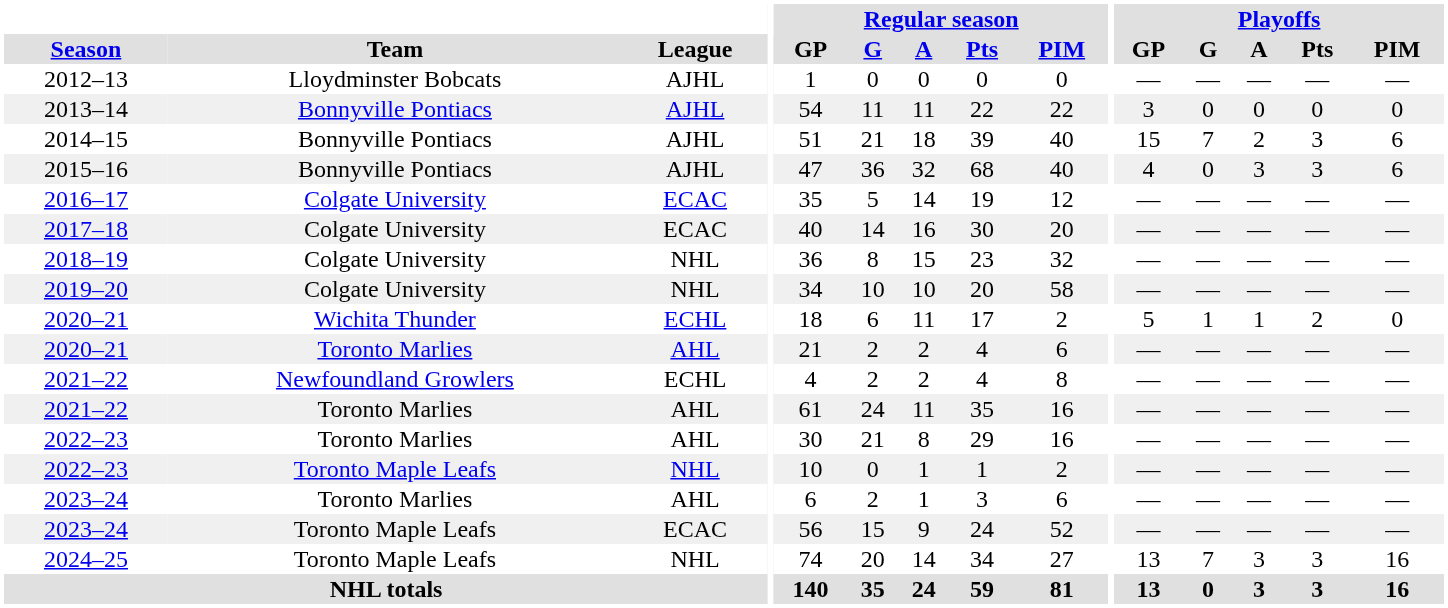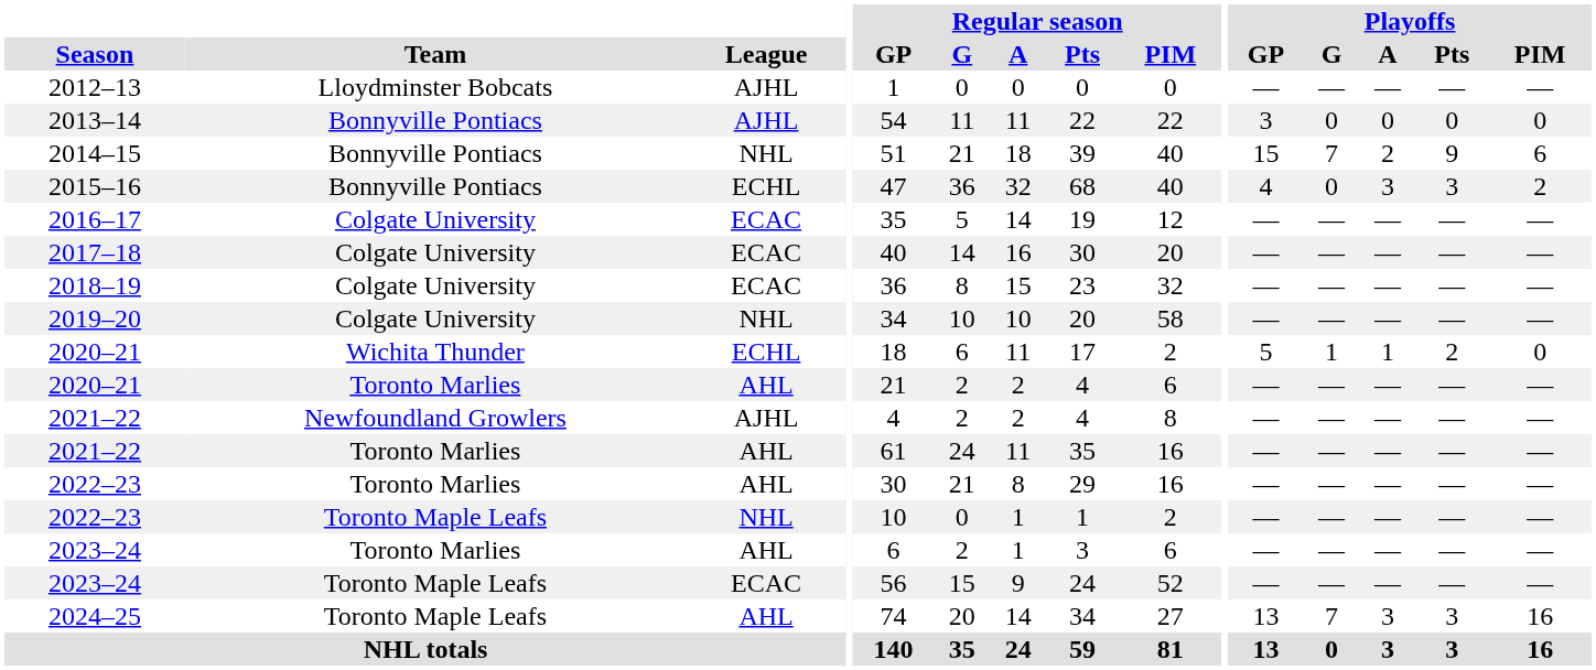2014–15 | League: AJHL -> NHL
2014–15 | Playoffs / Pts: 3 -> 9
2015–16 | League: AJHL -> ECHL
2015–16 | Playoffs / PIM: 6 -> 2
2018–19 | League: NHL -> ECAC
2021–22 / Newfoundland Growlers | League: ECHL -> AJHL
2024–25 | League: NHL -> AHL
